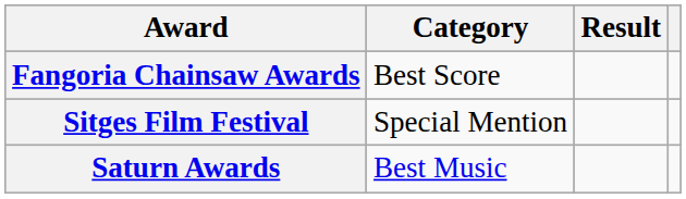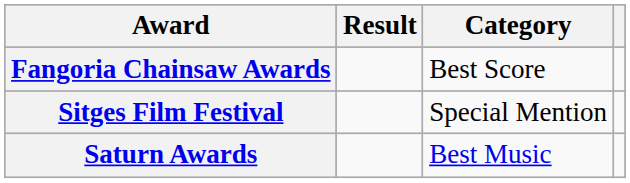columns swapped: Category <-> Result
